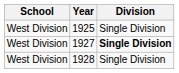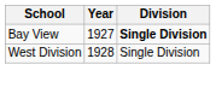- row: West Division | 1925 | Single Division
1927 | School: West Division -> Bay View
